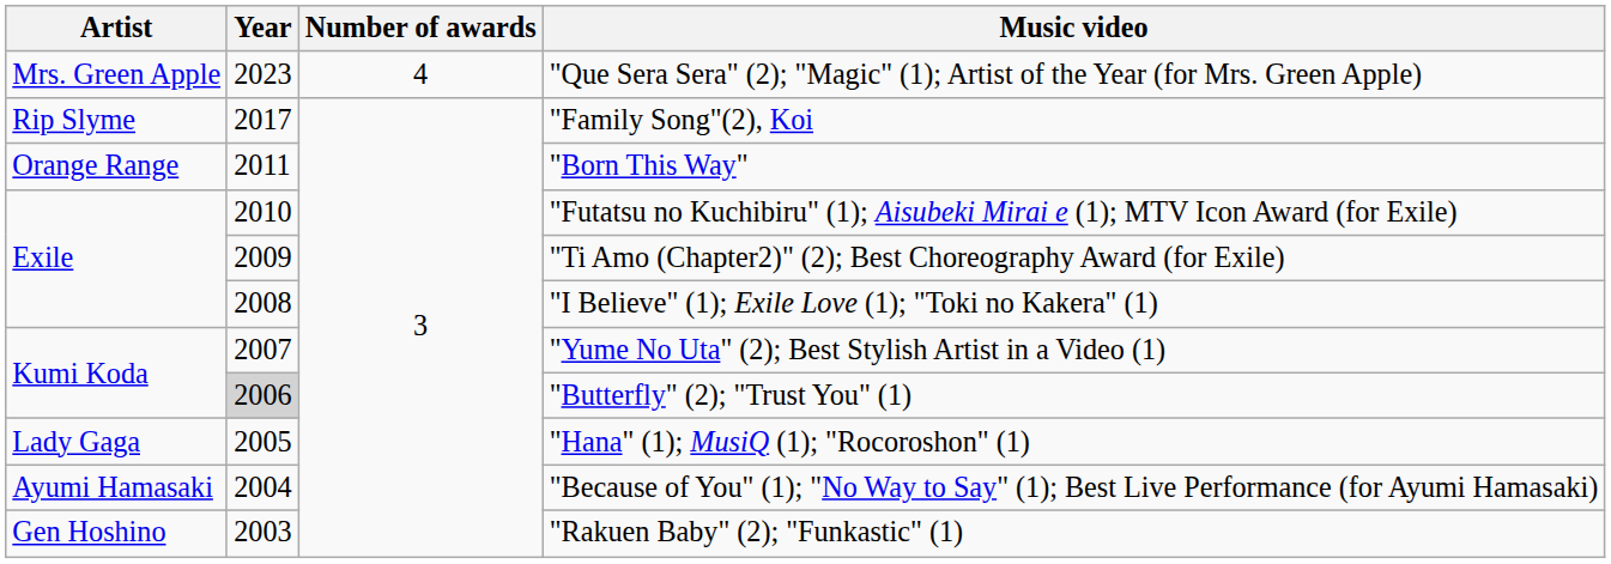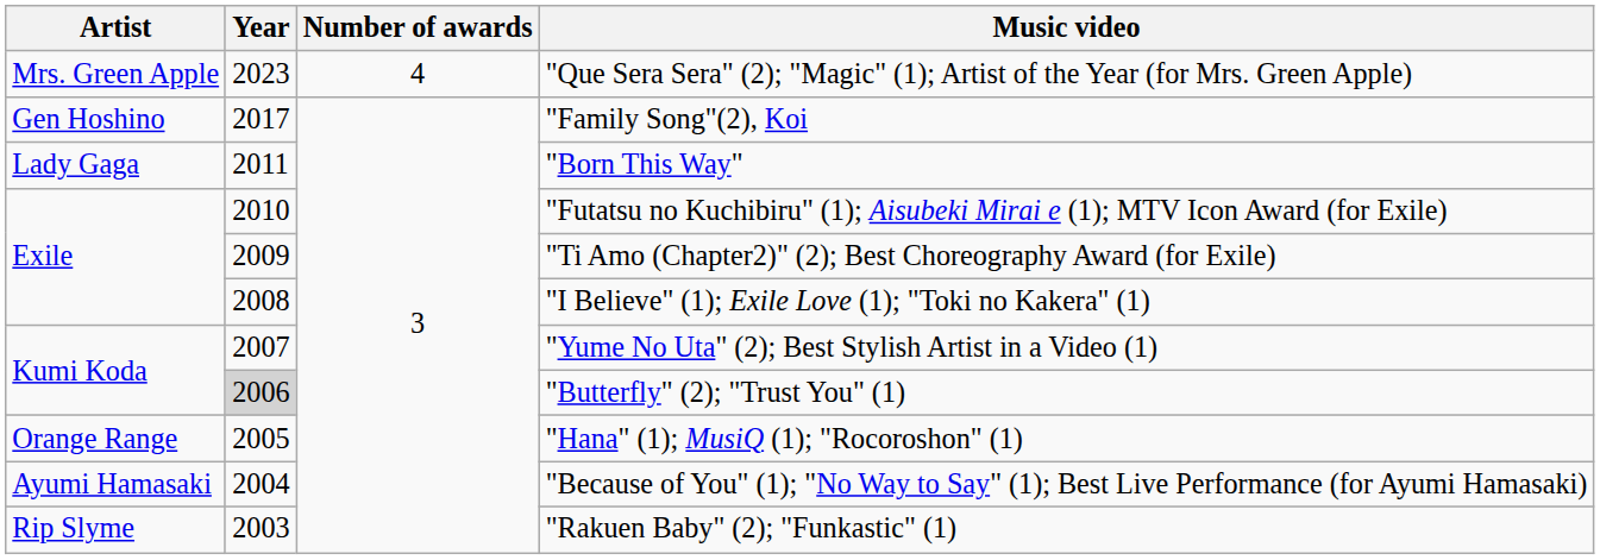"Family Song"(2), Koi | Artist: Rip Slyme -> Gen Hoshino
"Born This Way" | Artist: Orange Range -> Lady Gaga
"Hana" (1); MusiQ (1); "Rocoroshon" (1) | Artist: Lady Gaga -> Orange Range
"Rakuen Baby" (2); "Funkastic" (1) | Artist: Gen Hoshino -> Rip Slyme
